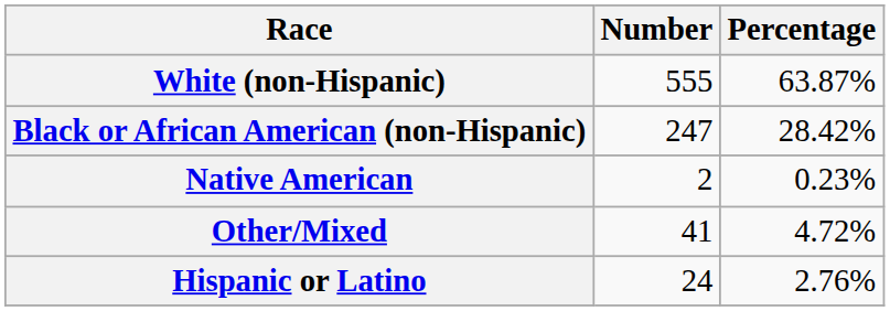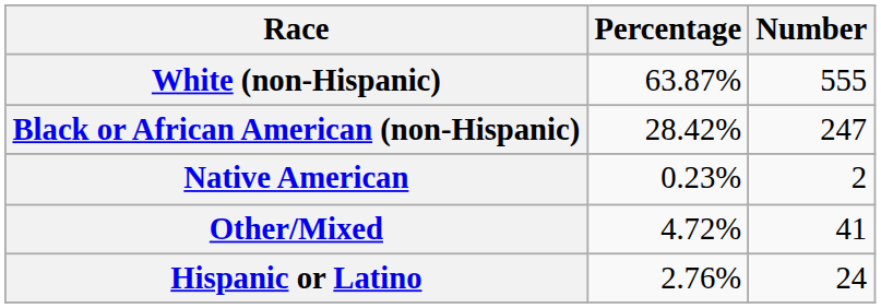columns swapped: Number <-> Percentage
